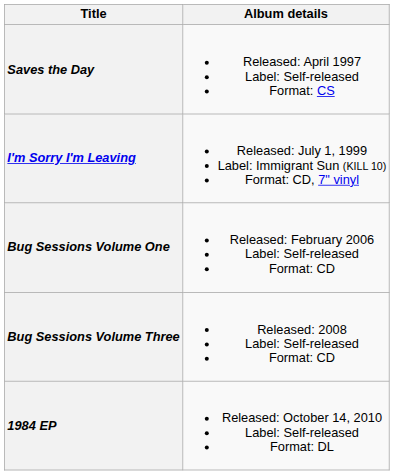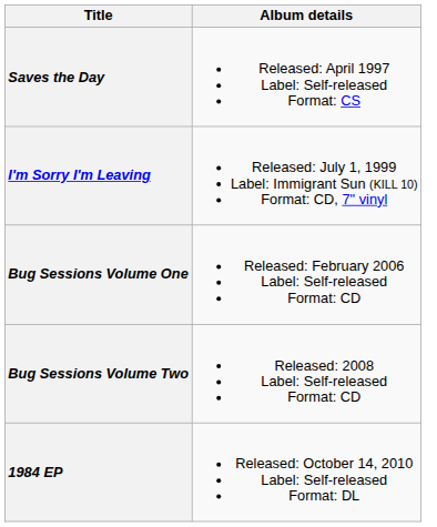+ row: Bug Sessions Volume Two | Released: 2008 Label: Self-released Format: CD
- row: Bug Sessions Volume Three | Released: 2008 Label: Self-released Format: CD
